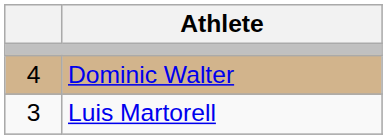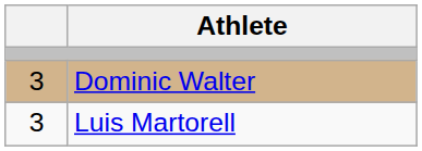Dominic Walter | column 1: 4 -> 3
